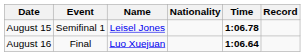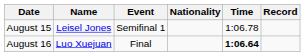columns swapped: Event <-> Name
August 15 | Time: bold -> normal
